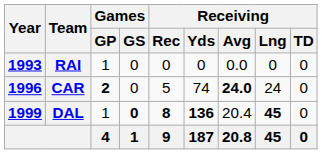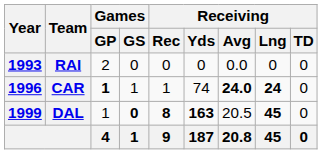RAI | Games / GP: 1 -> 2
CAR | Games / GP: 2 -> 1
CAR | Games / GS: 0 -> 1
CAR | Receiving / Rec: 5 -> 1
CAR | Receiving / Lng: normal -> bold
DAL | Receiving / Yds: 136 -> 163
DAL | Receiving / Avg: 20.4 -> 20.5
